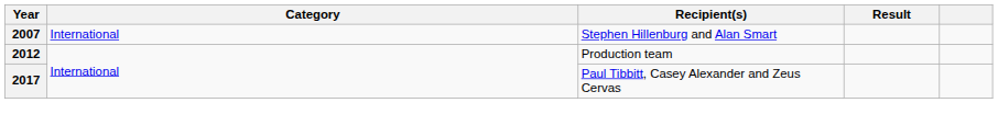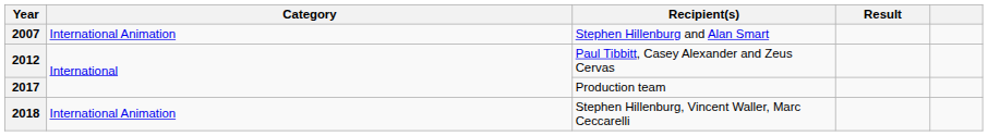2007 | Category: International -> International Animation
2012 | Recipient(s): Production team -> Paul Tibbitt, Casey Alexander and Zeus Cervas
2017 | Recipient(s): Paul Tibbitt, Casey Alexander and Zeus Cervas -> Production team
+ row: 2018 | International Animation | Stephen Hillenburg, Vincent Waller, Marc Ceccarelli
